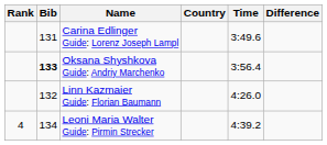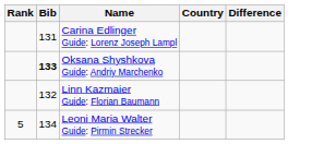- column: Time | 3:49.6 | 3:56.4 | 4:26.0 | 4:39.2
Leoni Maria Walter Guide: Pirmin Strecker | Rank: 4 -> 5
